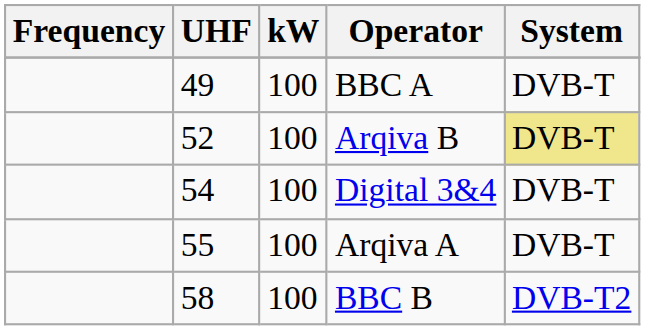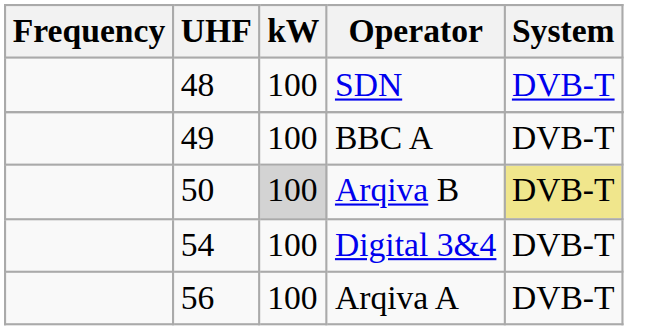+ row: 48 | 100 | SDN | DVB-T
Arqiva B | UHF: 52 -> 50
Arqiva B | kW: no background -> lightgrey background
Arqiva A | UHF: 55 -> 56
- row: 58 | 100 | BBC B | DVB-T2
